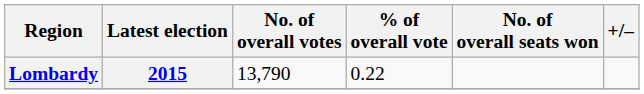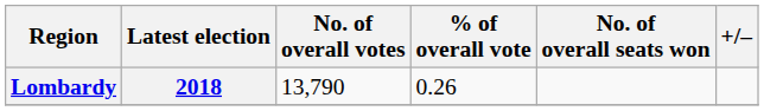Lombardy | Latest election: 2015 -> 2018
Lombardy | % of overall vote: 0.22 -> 0.26
